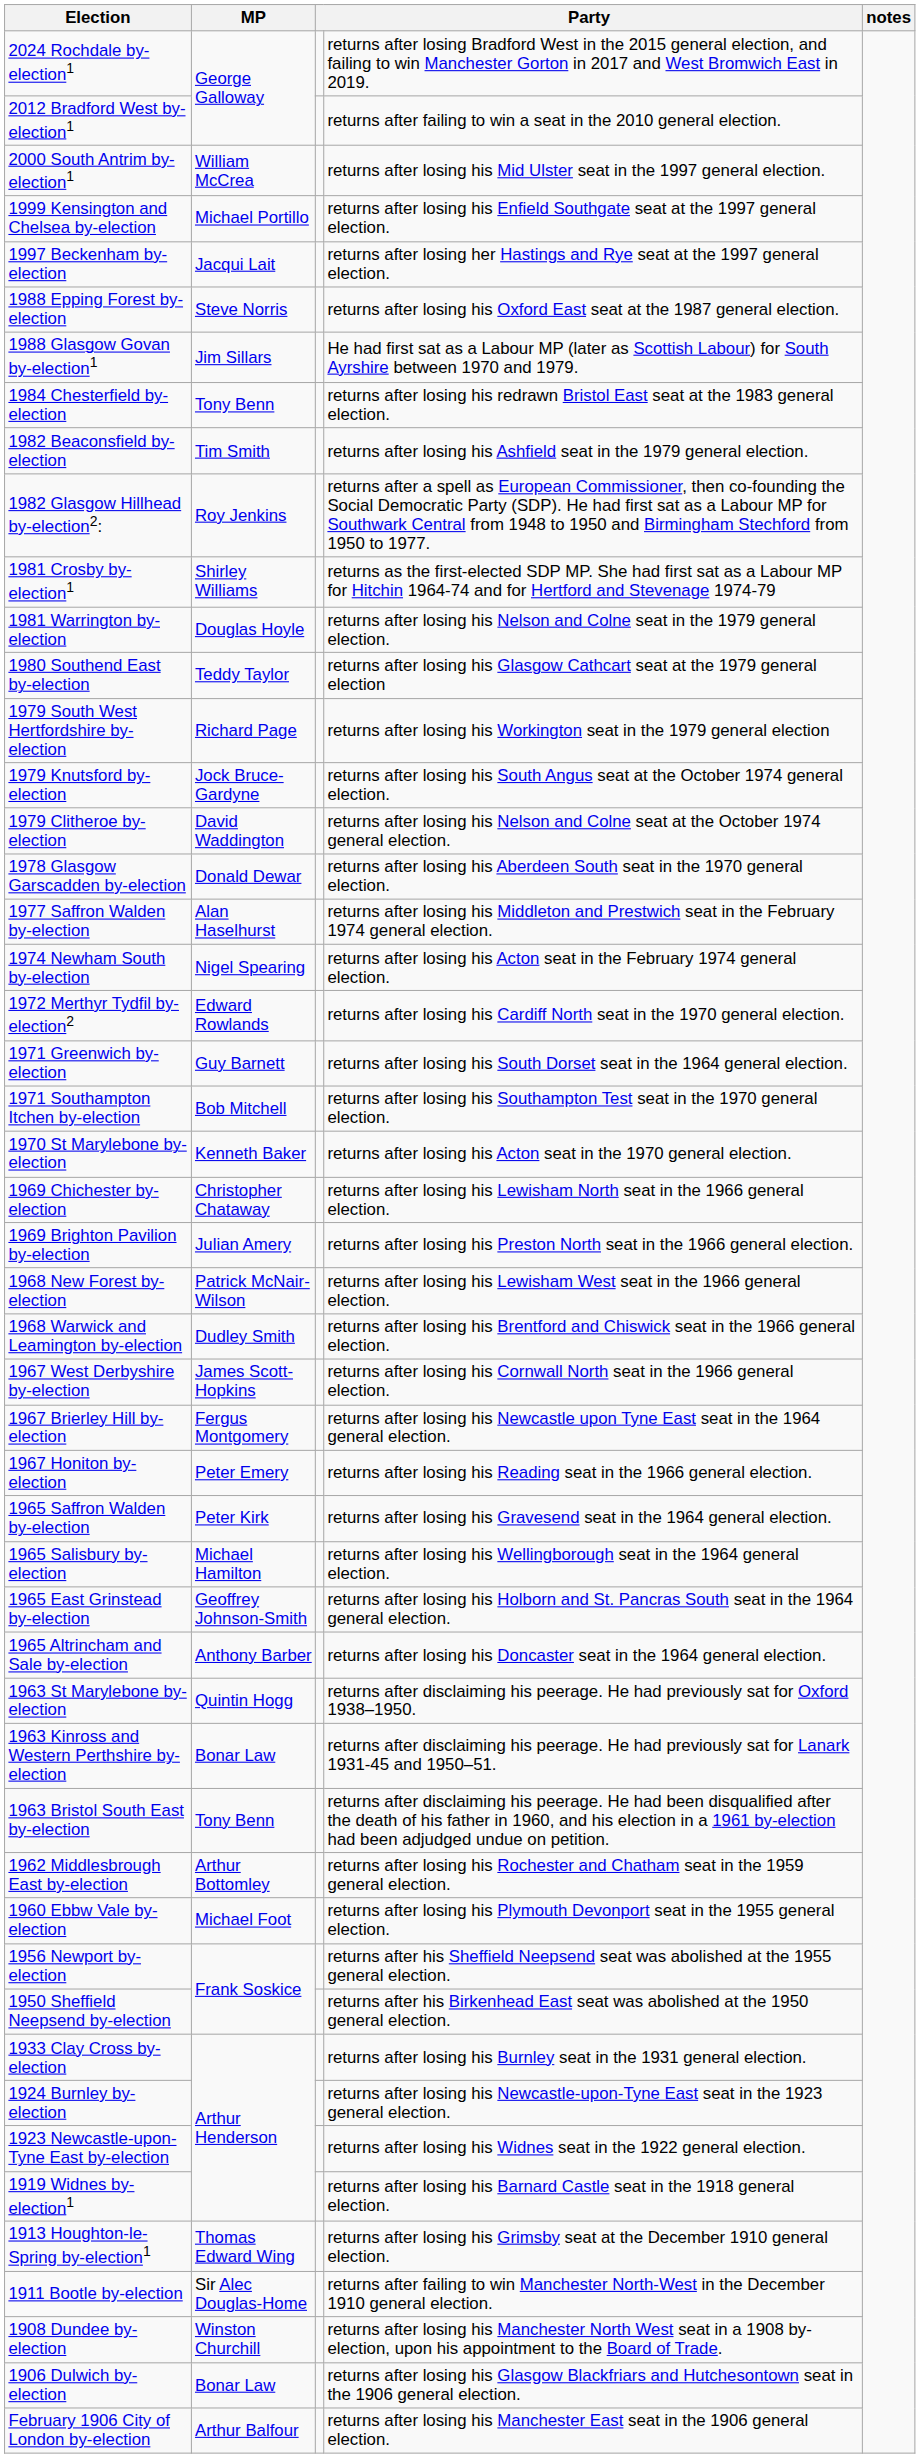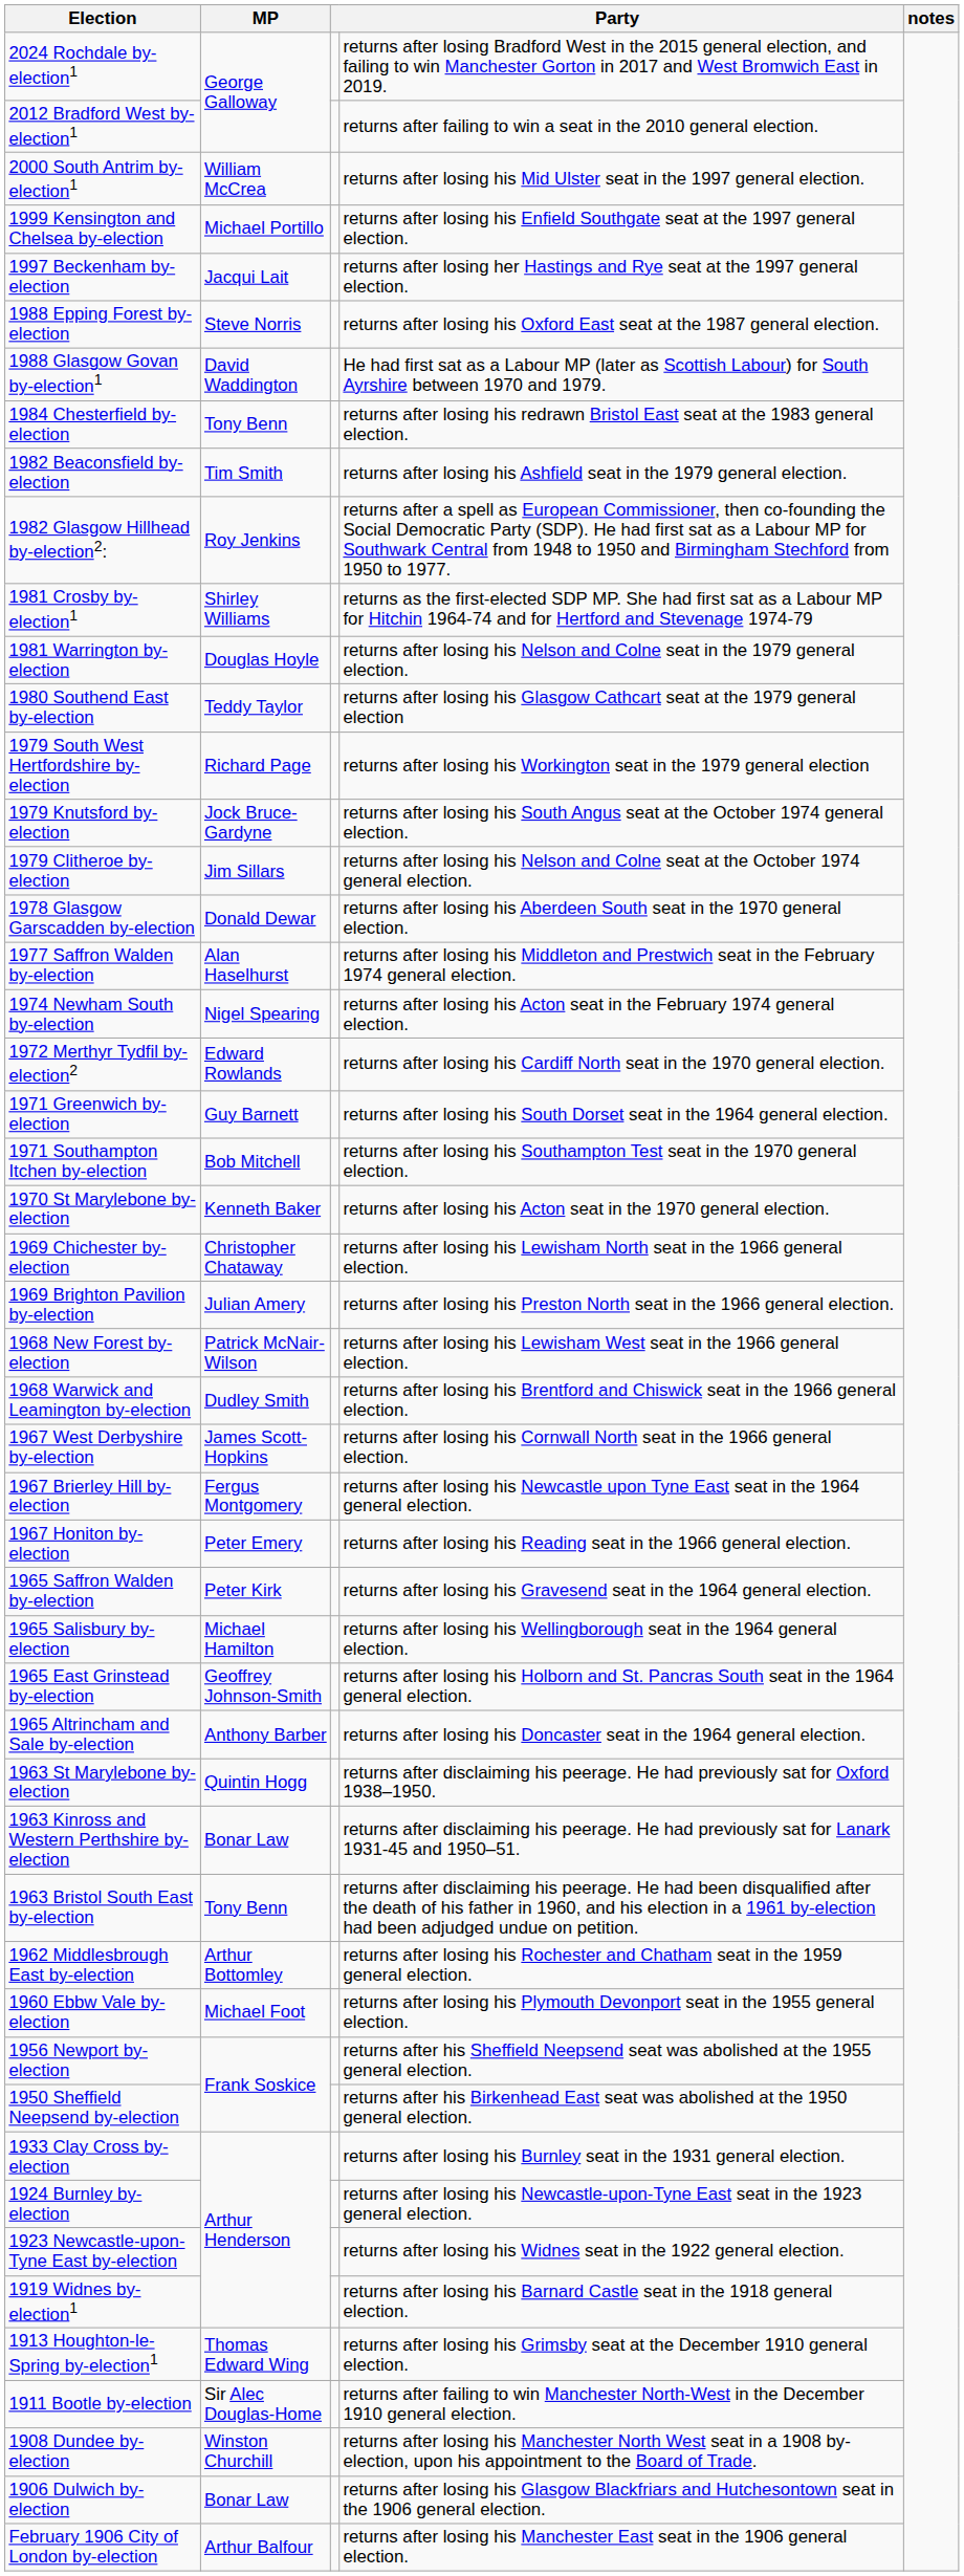1988 Glasgow Govan by-election1 | MP: Jim Sillars -> David Waddington
1979 Clitheroe by-election | MP: David Waddington -> Jim Sillars
